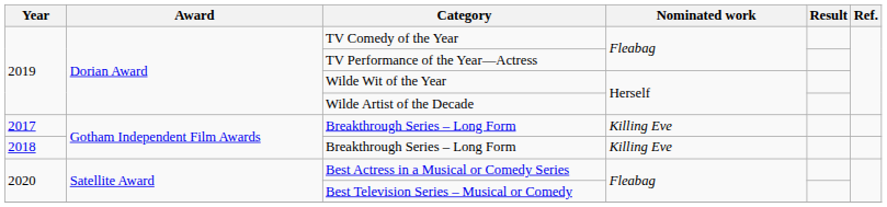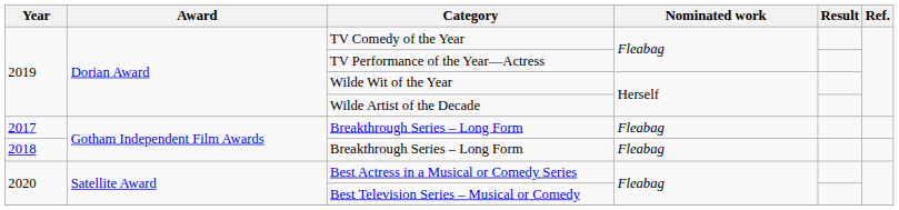2017 / Breakthrough Series – Long Form | Nominated work: Killing Eve -> Fleabag
2018 / Breakthrough Series – Long Form | Nominated work: Killing Eve -> Fleabag
